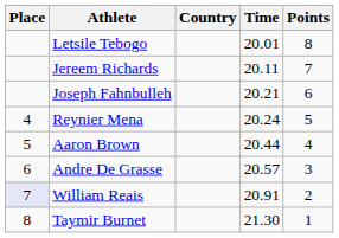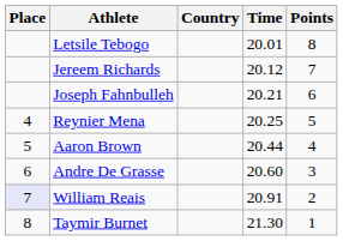Jereem Richards | Time: 20.11 -> 20.12
Reynier Mena | Time: 20.24 -> 20.25
Andre De Grasse | Time: 20.57 -> 20.60
